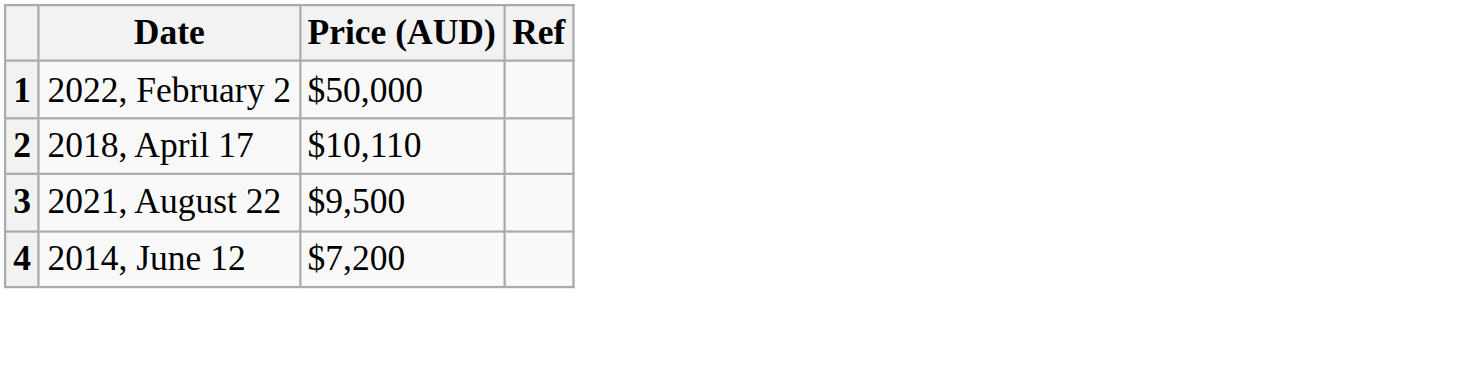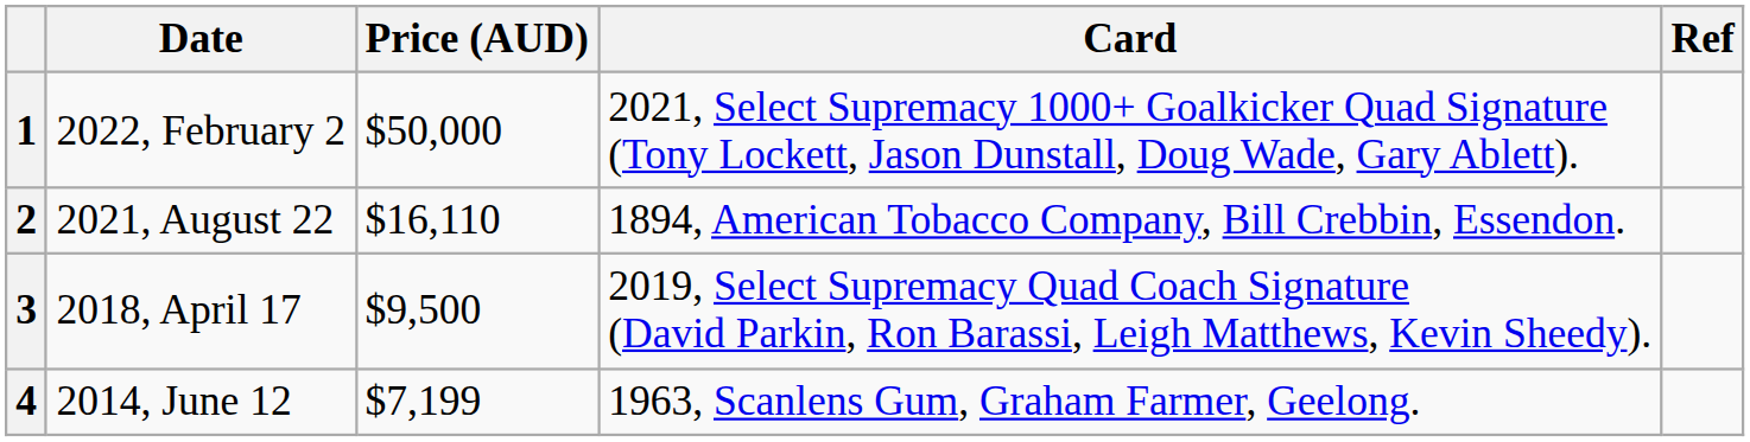+ column: Card | 2021, Select Supremacy 1000+ Goalkicker Quad Signature (Tony Lockett, Jason Dunstall, Doug Wade, Gary Ablett). | 1894, American Tobacco Company, Bill Crebbin, Essendon. | 2019, Select Supremacy Quad Coach Signature (David Parkin, Ron Barassi, Leigh Matthews, Kevin Sheedy). | 1963, Scanlens Gum, Graham Farmer, Geelong.
2 | Date: 2018, April 17 -> 2021, August 22
2 | Price (AUD): $10,110 -> $16,110
3 | Date: 2021, August 22 -> 2018, April 17
4 | Price (AUD): $7,200 -> $7,199
